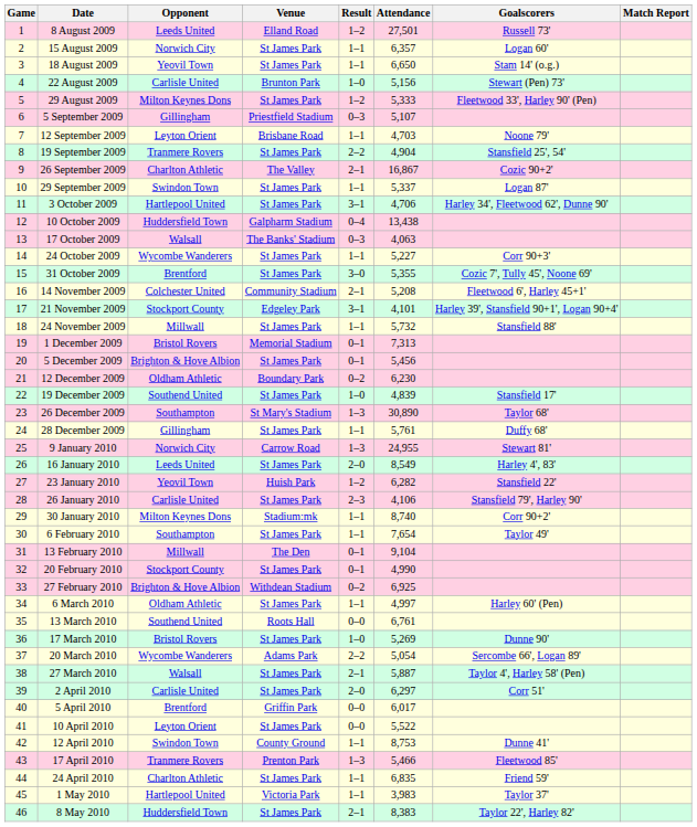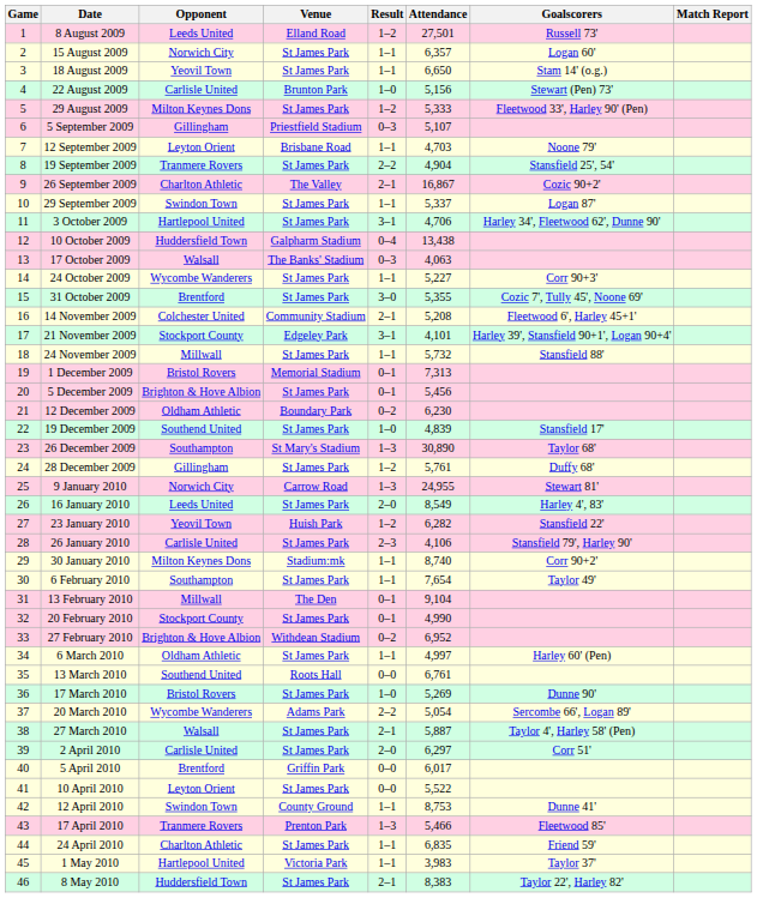28 December 2009 | Result: 1–1 -> 1–2
27 February 2010 | Attendance: 6,925 -> 6,952
